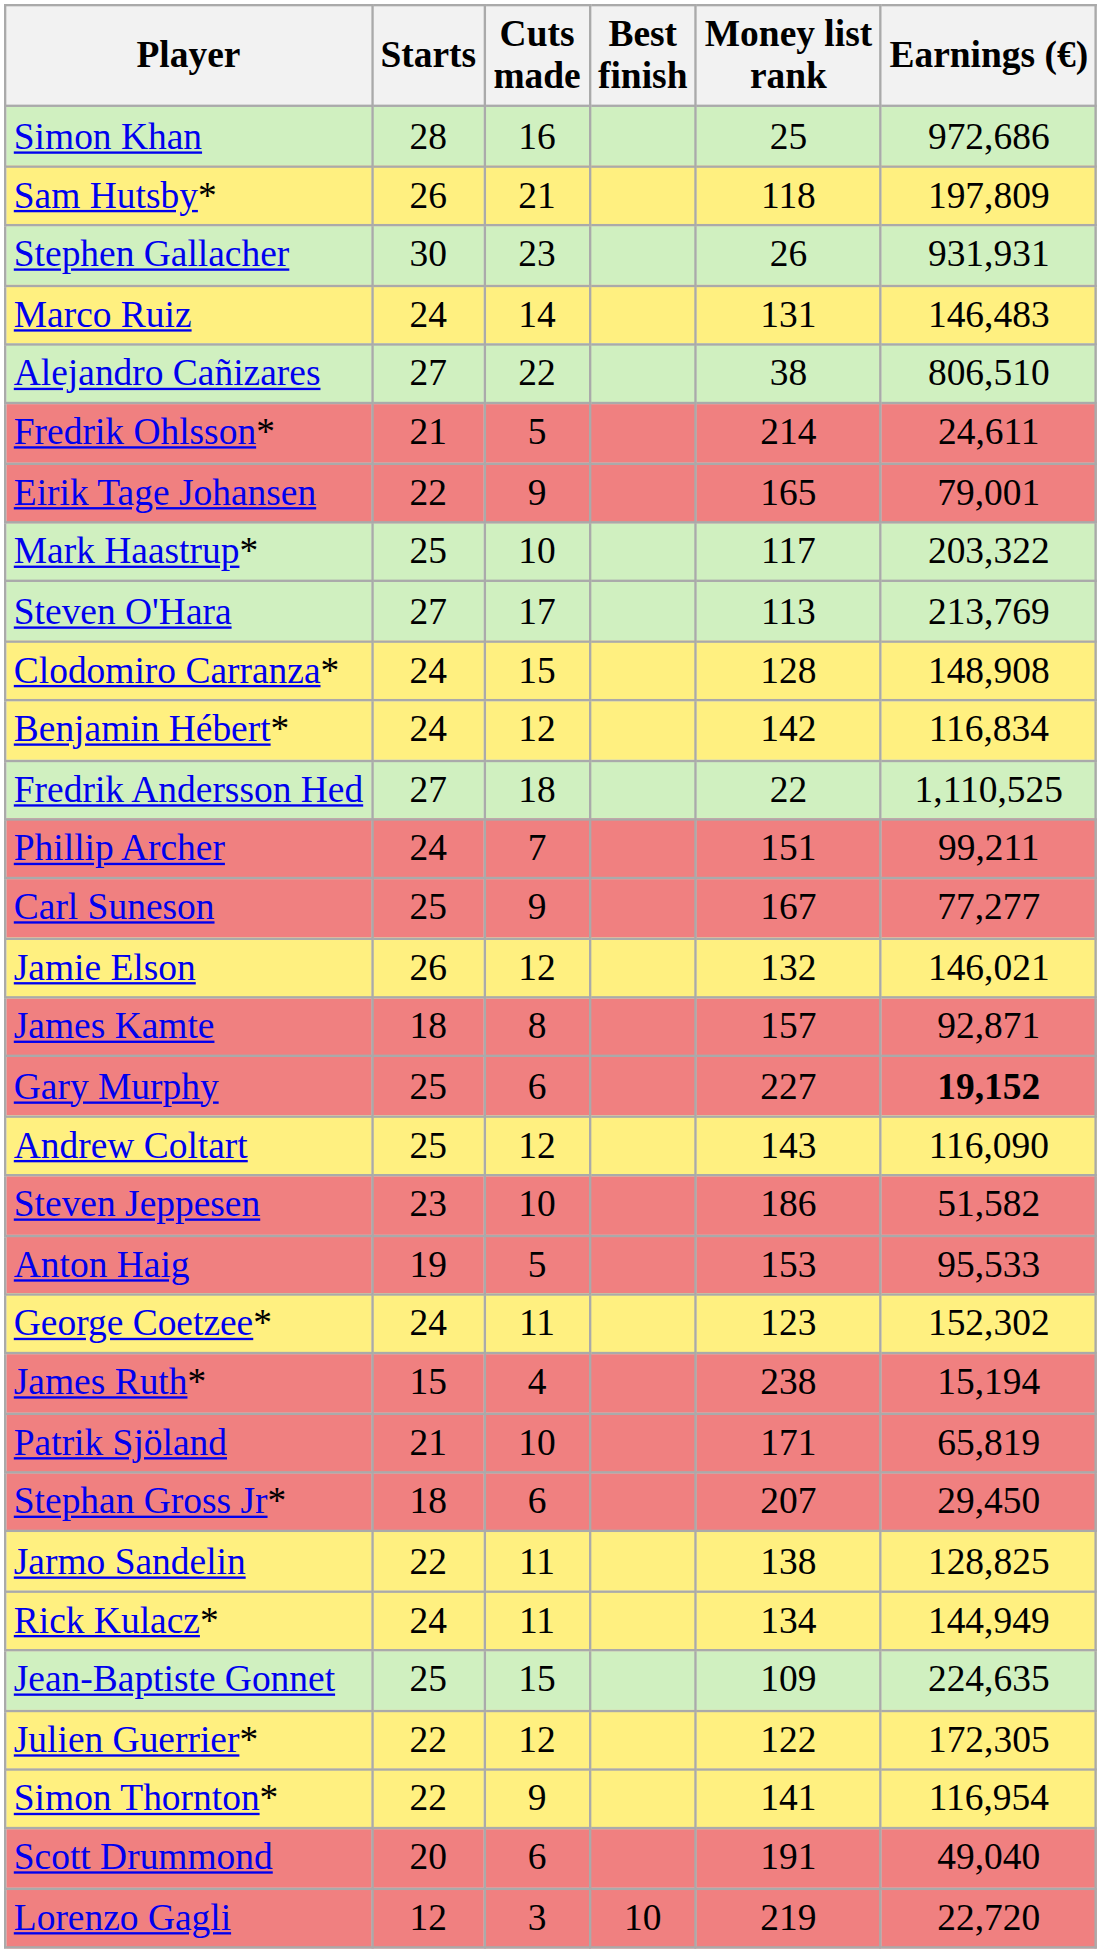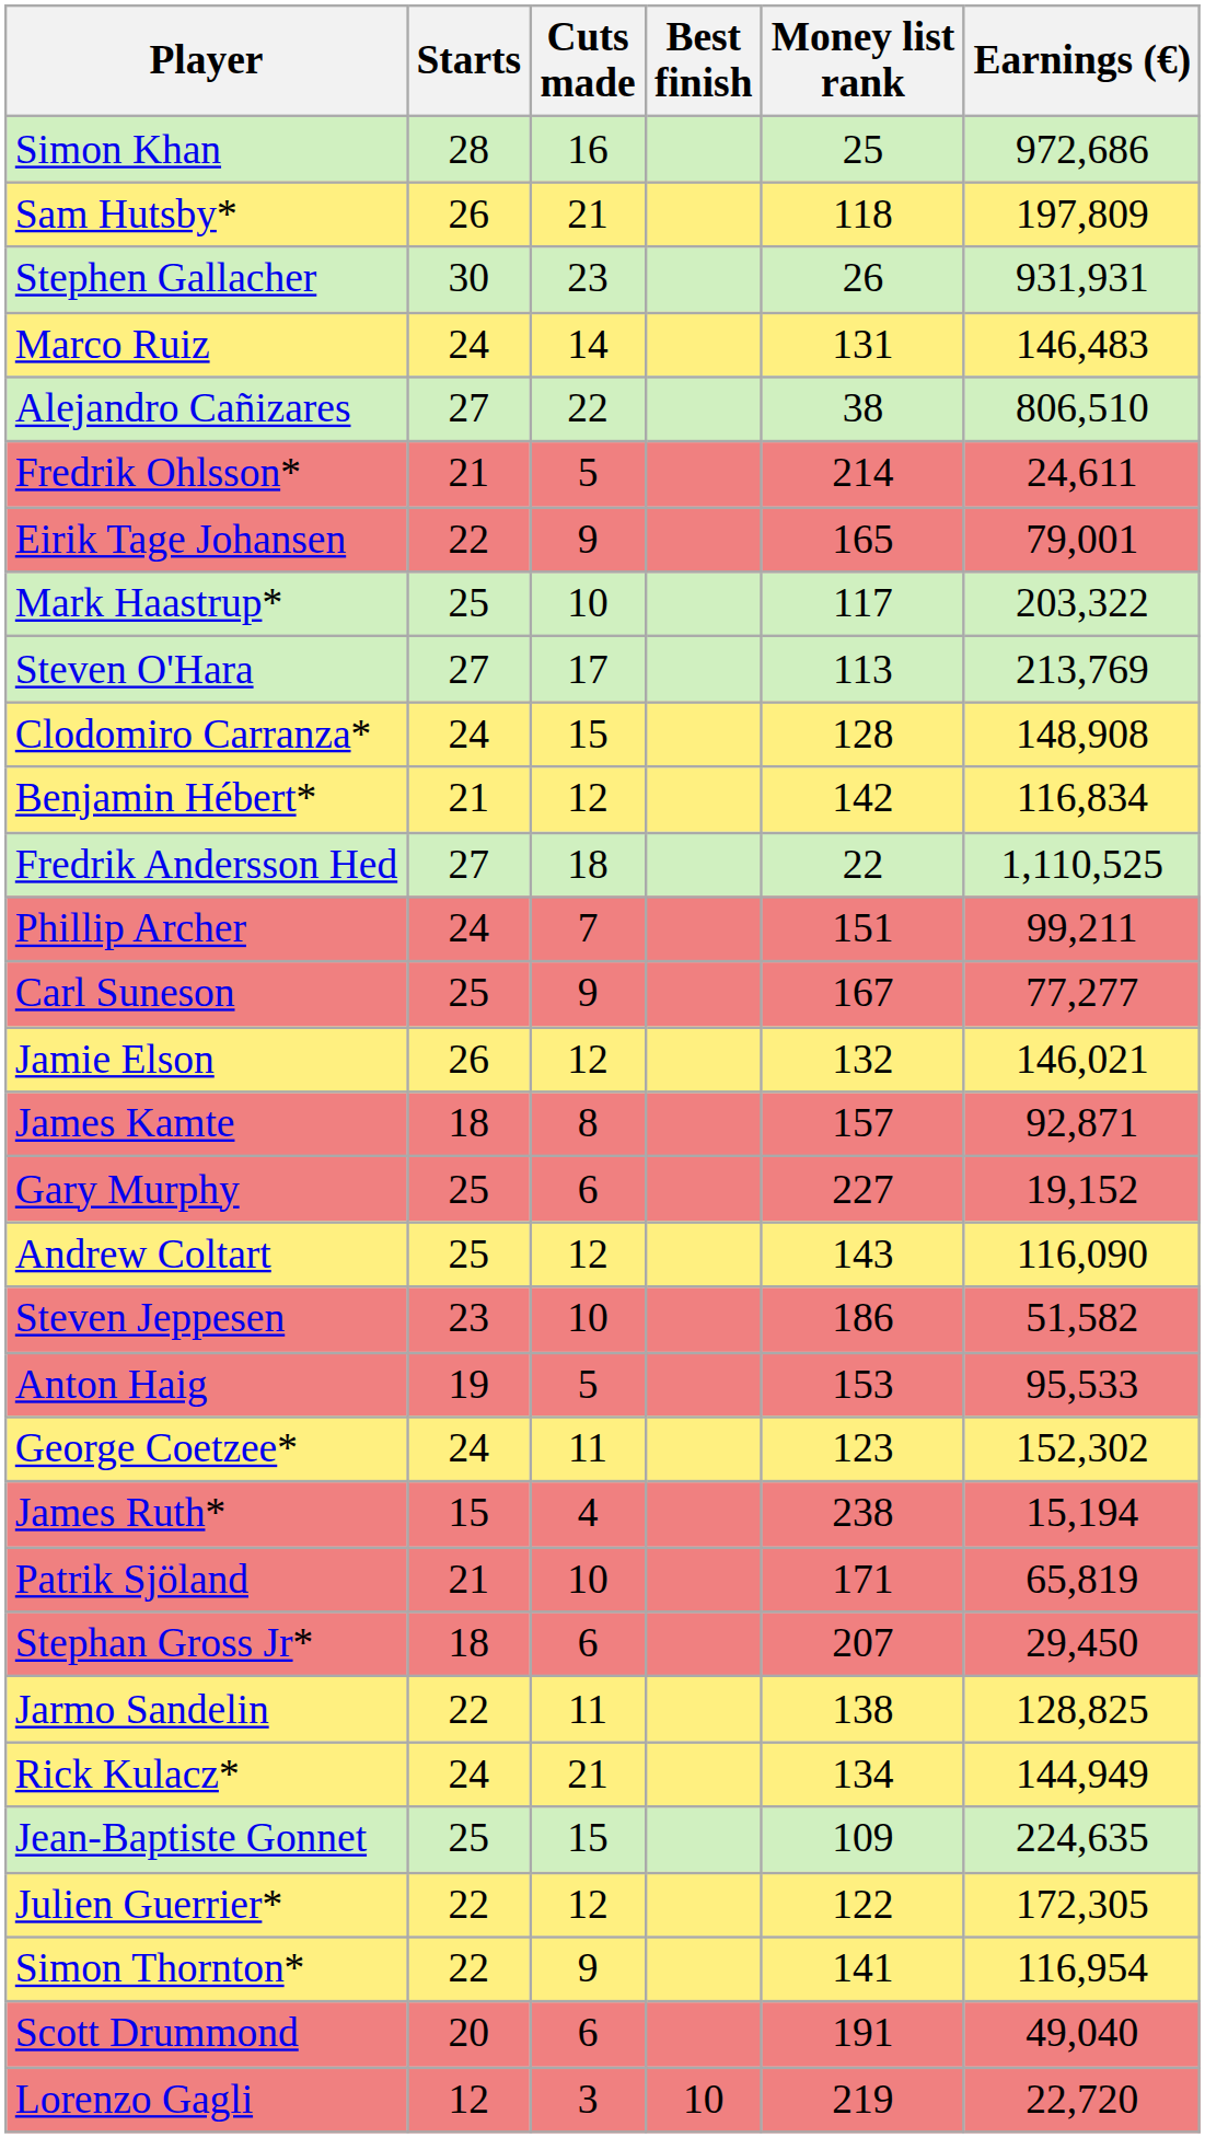Benjamin Hébert* | Starts: 24 -> 21
Gary Murphy | Earnings (€): bold -> normal
Rick Kulacz* | Cuts made: 11 -> 21
